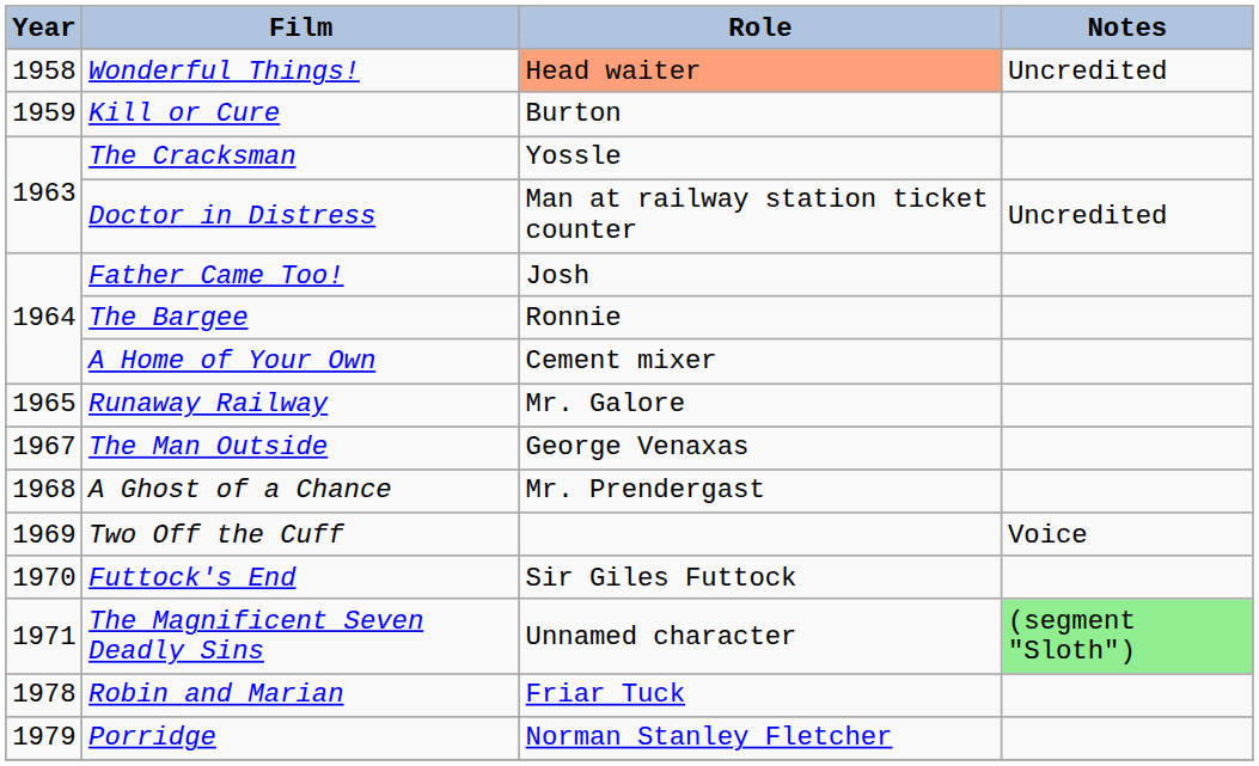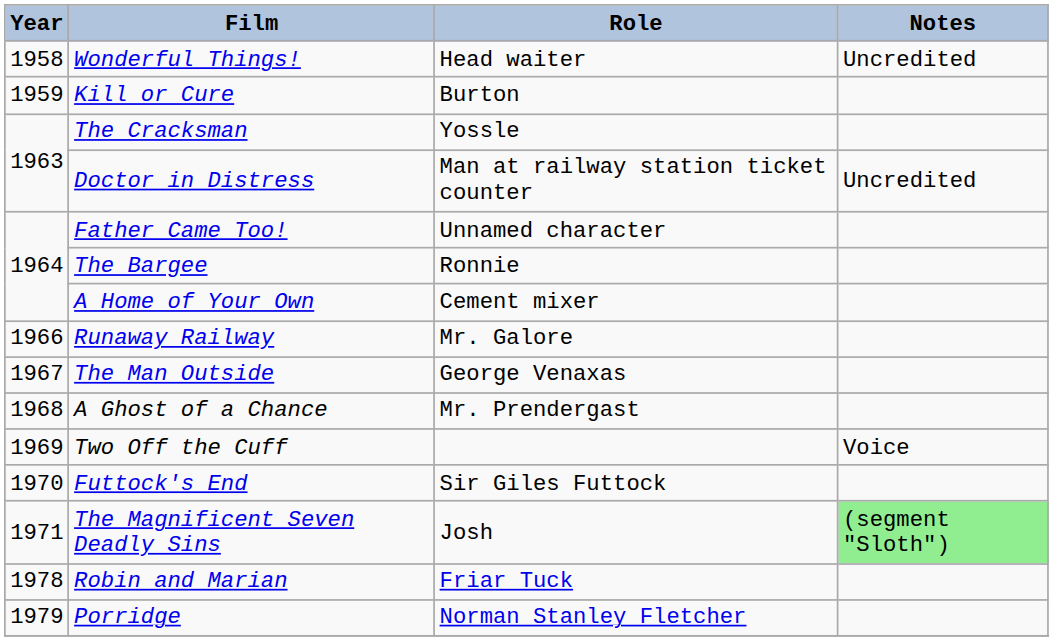Wonderful Things! | Role: lightsalmon background -> no background
Father Came Too! | Role: Josh -> Unnamed character
Runaway Railway | Year: 1965 -> 1966
The Magnificent Seven Deadly Sins | Role: Unnamed character -> Josh
